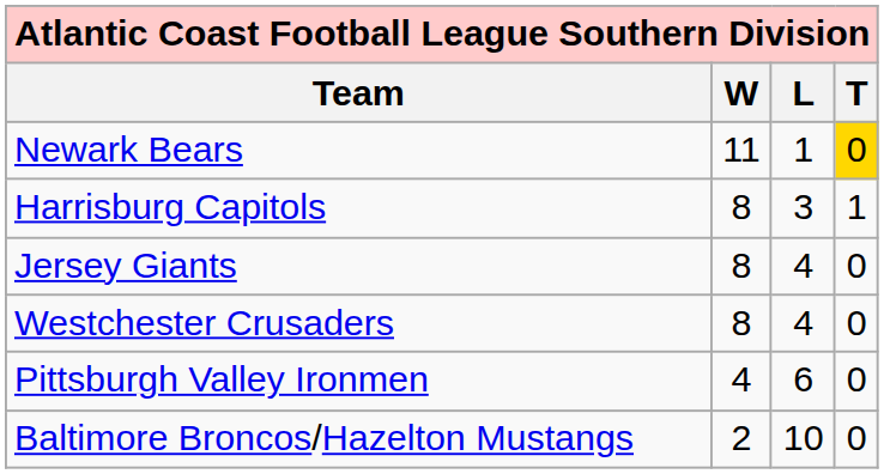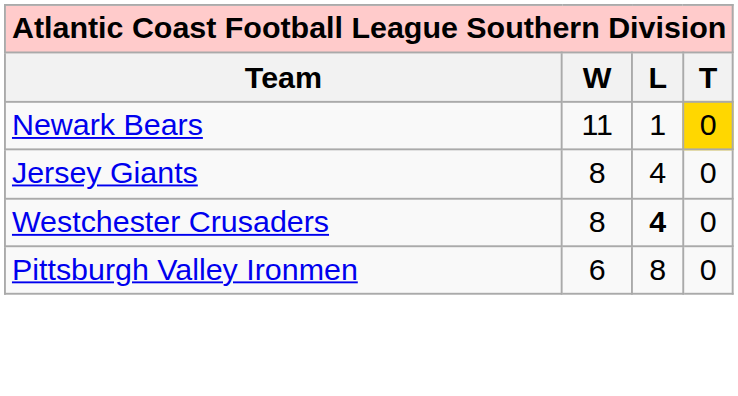- row: Harrisburg Capitols | 8 | 3 | 1
Westchester Crusaders | L: normal -> bold
Pittsburgh Valley Ironmen | W: 4 -> 6
Pittsburgh Valley Ironmen | L: 6 -> 8
- row: Baltimore Broncos/Hazelton Mustangs | 2 | 10 | 0
